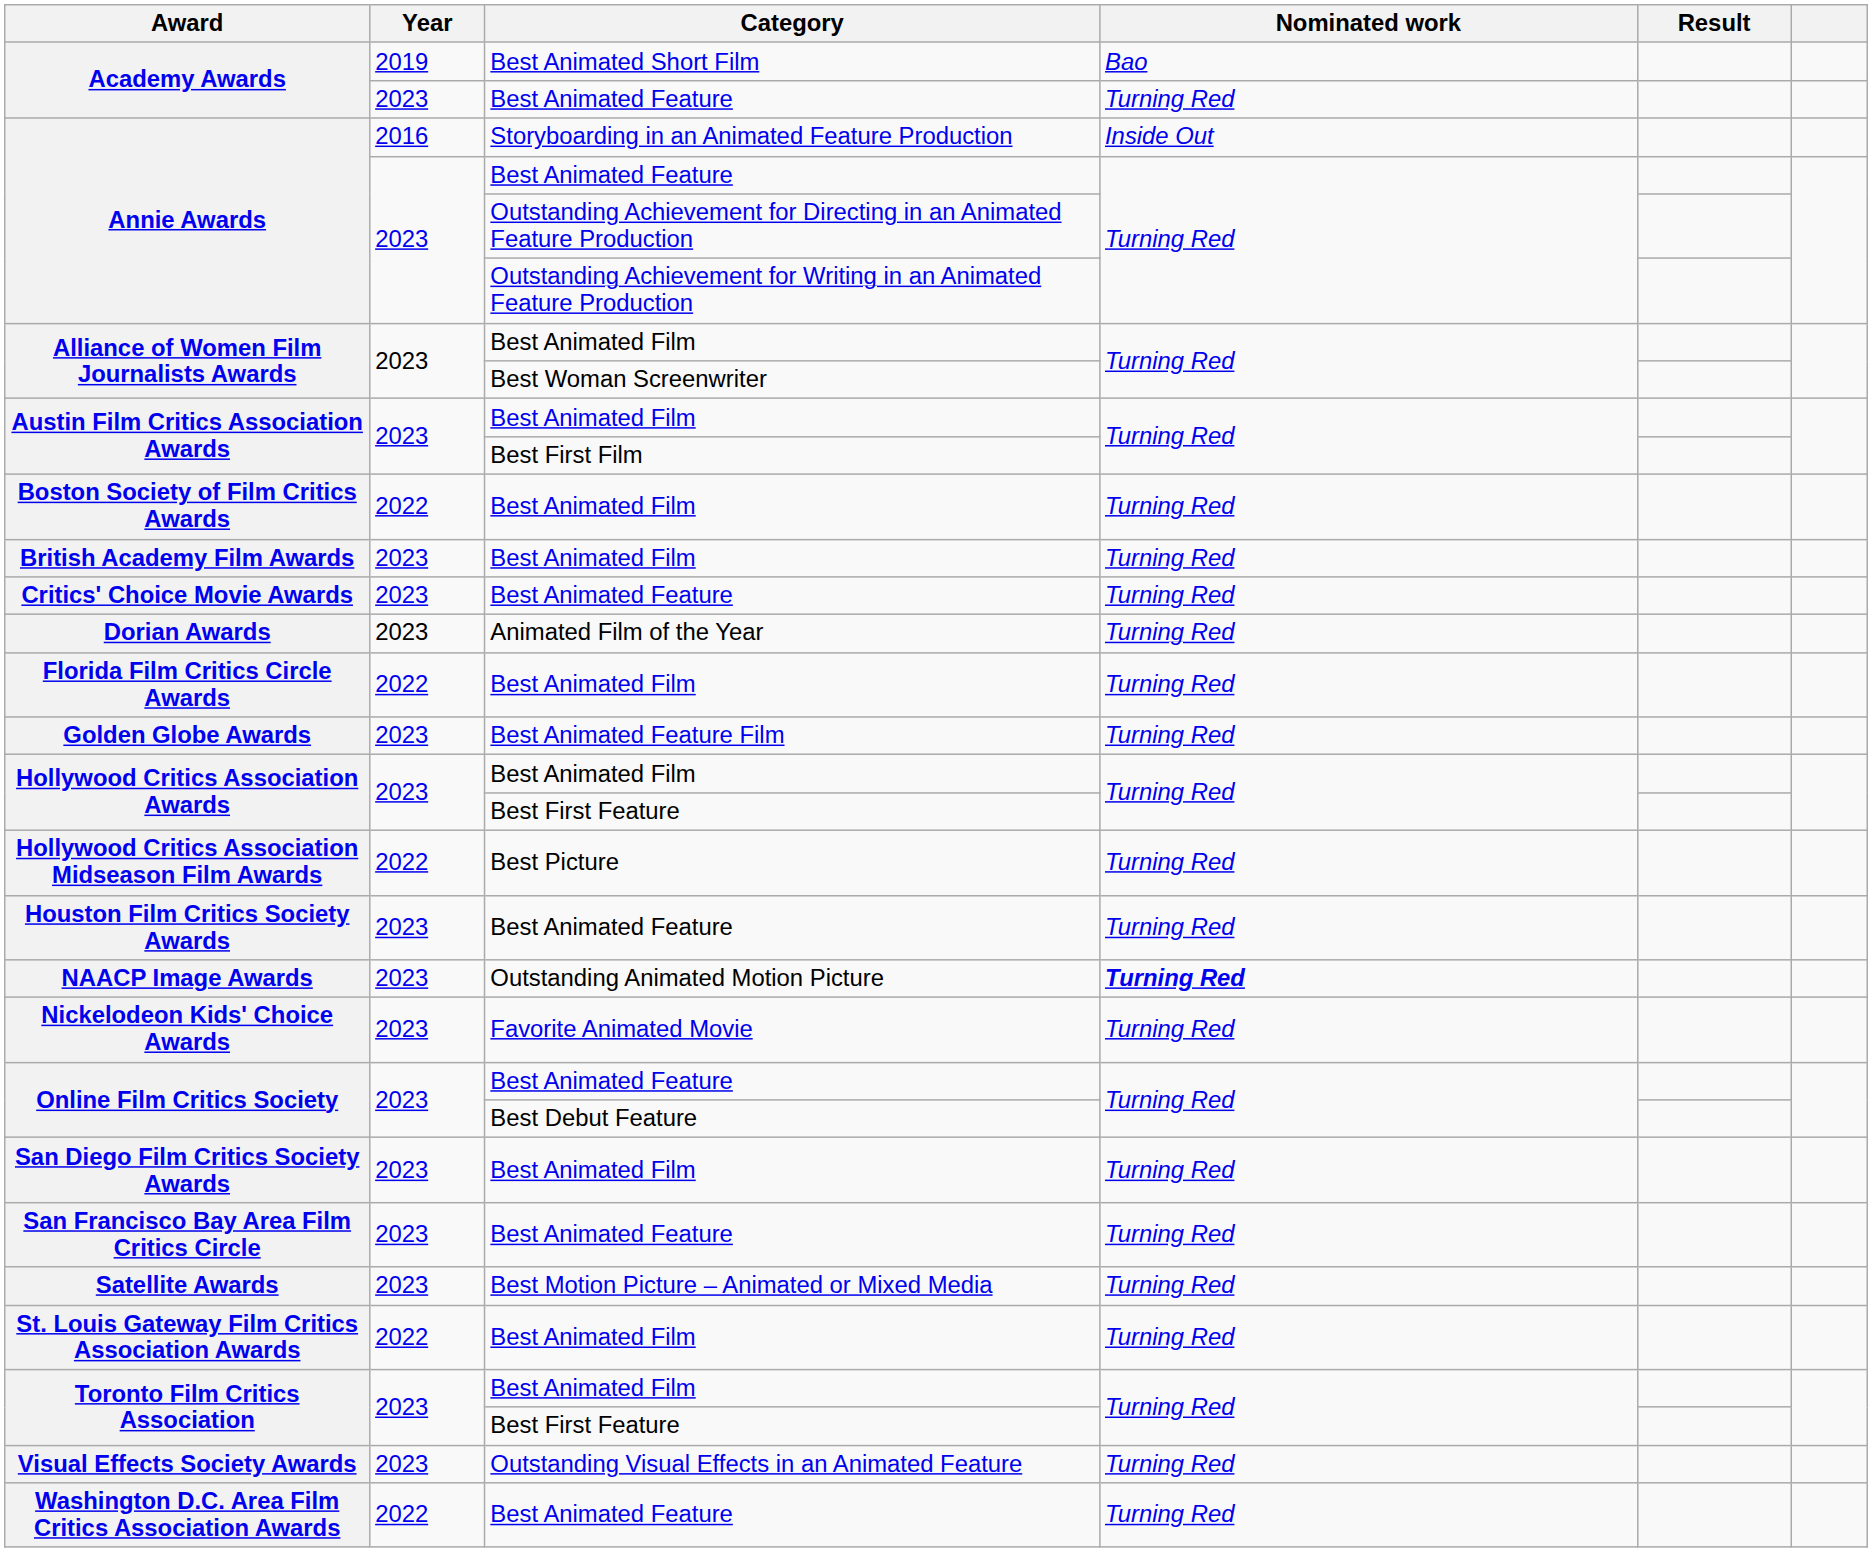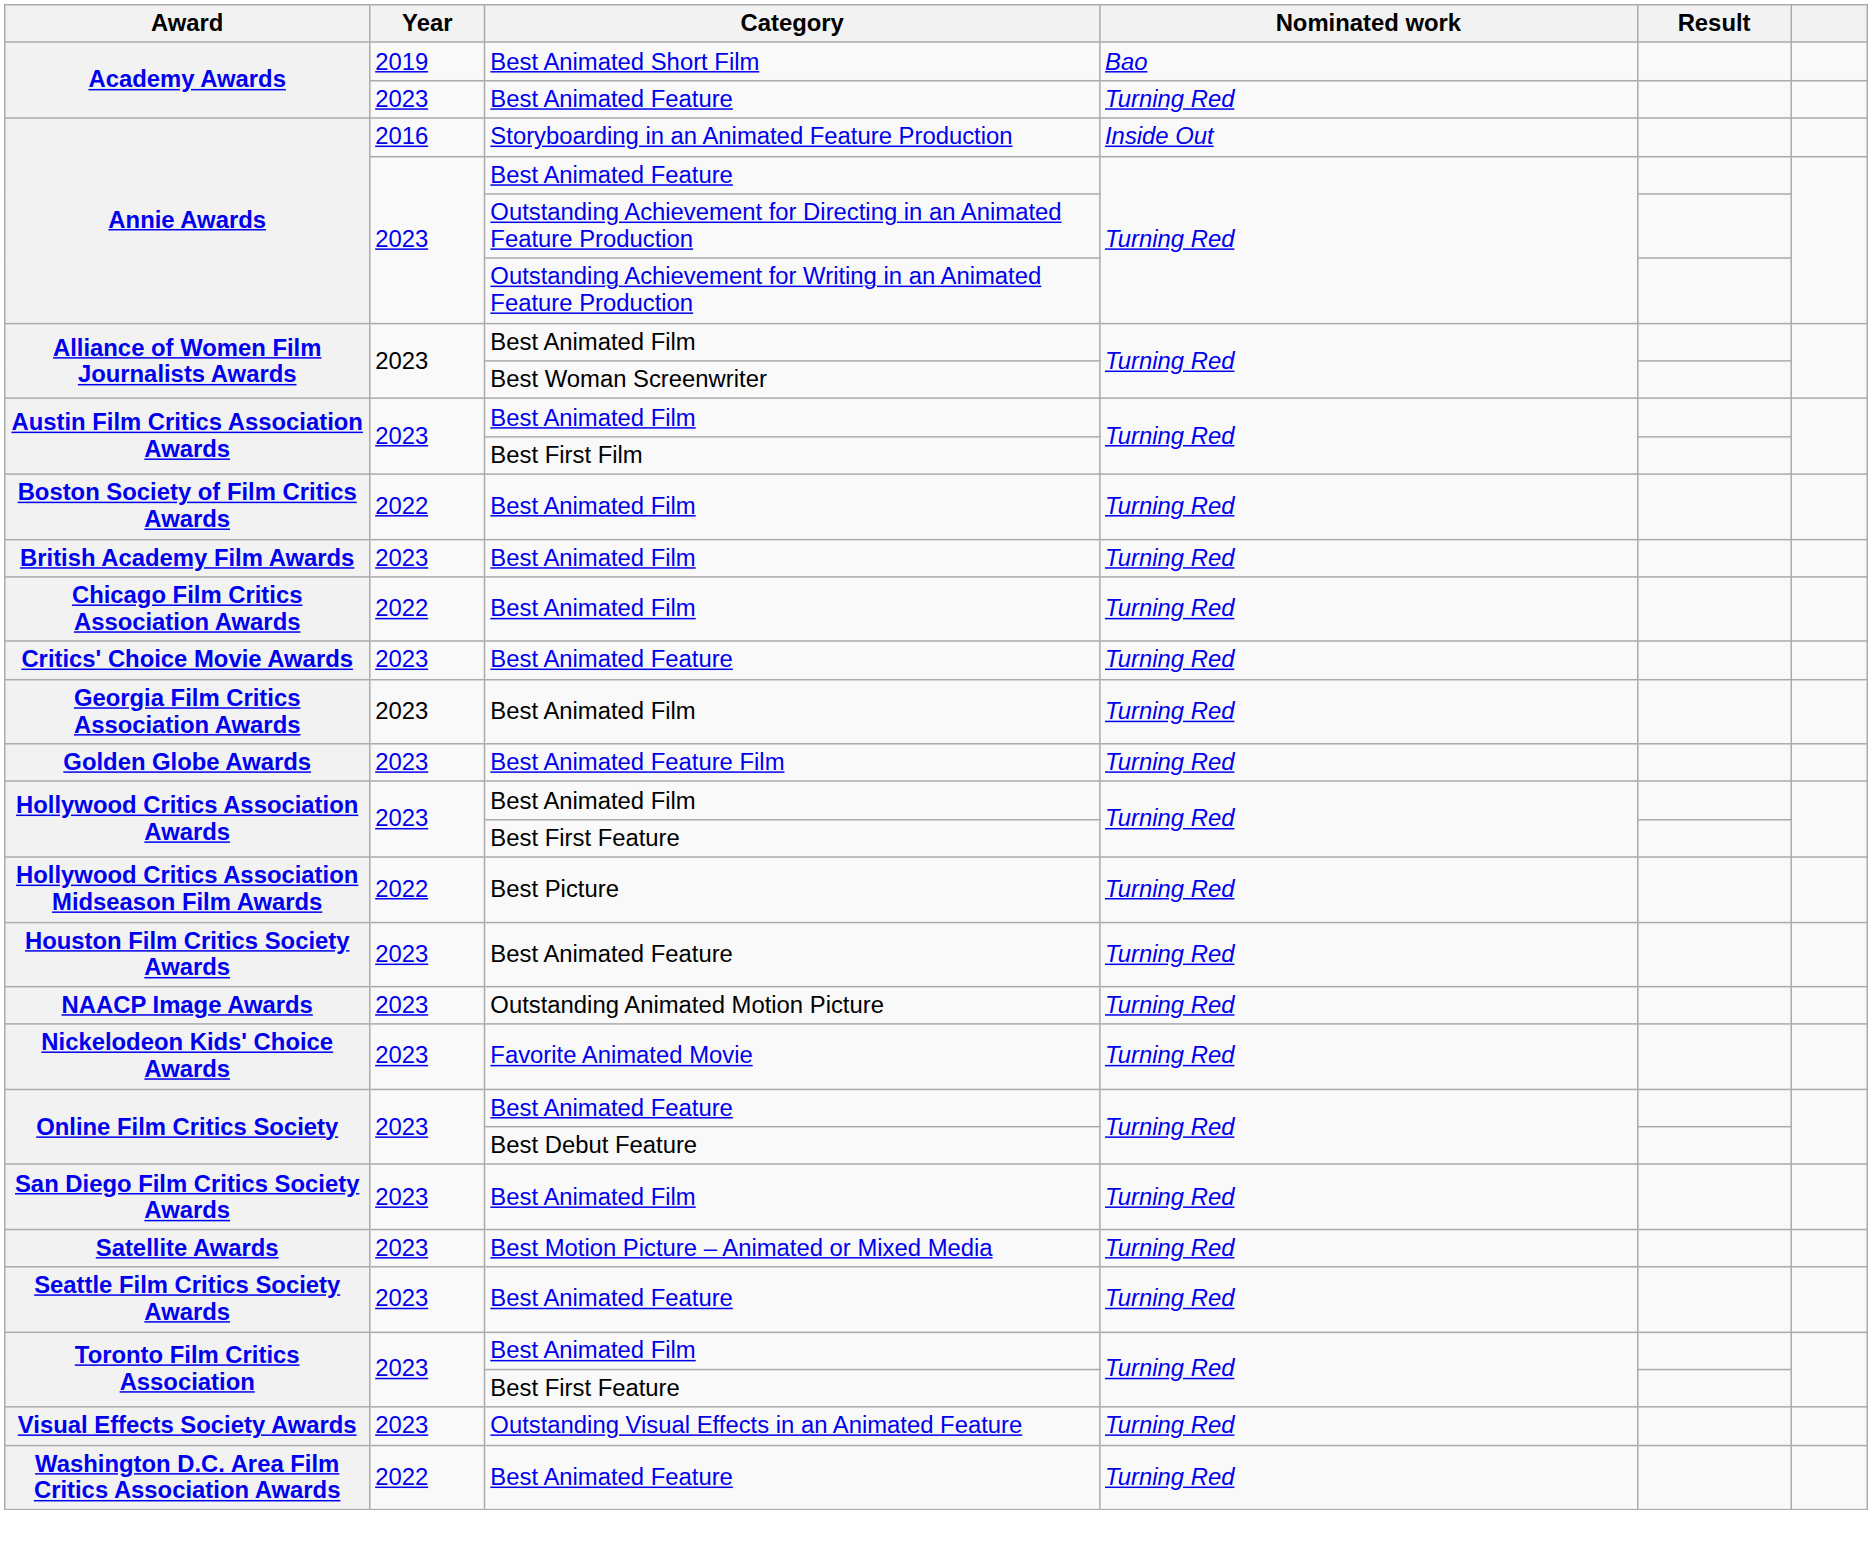+ row: Chicago Film Critics Association Awards | 2022 | Best Animated Film | Turning Red
- row: Dorian Awards | 2023 | Animated Film of the Year | Turning Red
- row: Florida Film Critics Circle Awards | 2022 | Best Animated Film | Turning Red
+ row: Georgia Film Critics Association Awards | 2023 | Best Animated Film | Turning Red
NAACP Image Awards | Nominated work: bold -> normal
- row: San Francisco Bay Area Film Critics Circle | 2023 | Best Animated Feature | Turning Red
+ row: Seattle Film Critics Society Awards | 2023 | Best Animated Feature | Turning Red
- row: St. Louis Gateway Film Critics Association Awards | 2022 | Best Animated Film | Turning Red
